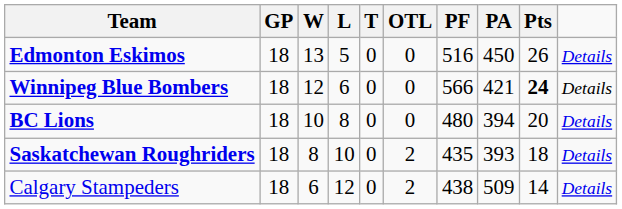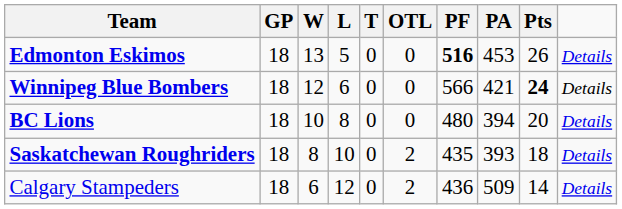Edmonton Eskimos | PF: normal -> bold
Edmonton Eskimos | PA: 450 -> 453
Calgary Stampeders | PF: 438 -> 436
